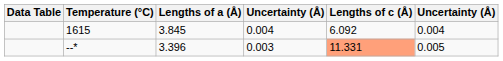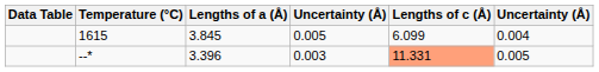1615 | column 4: 0.004 -> 0.005
1615 | Lengths of c (Å): 6.092 -> 6.099
